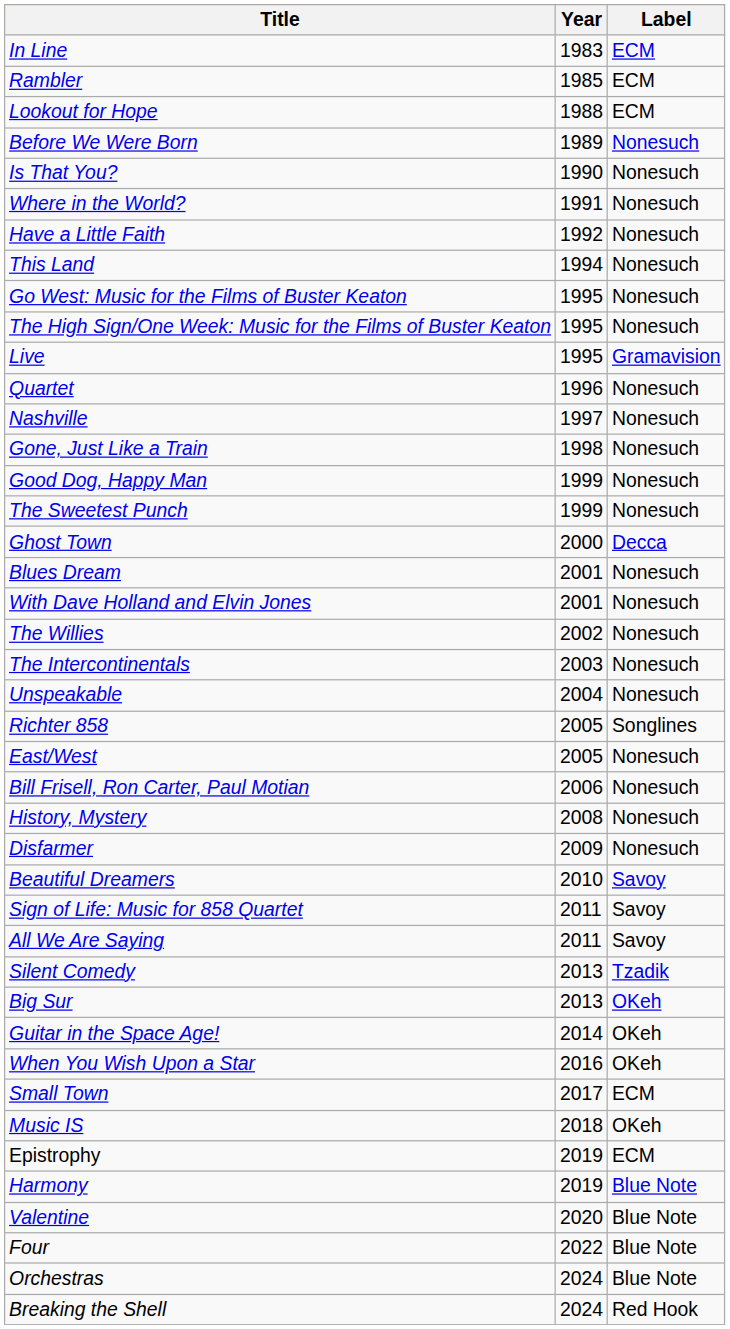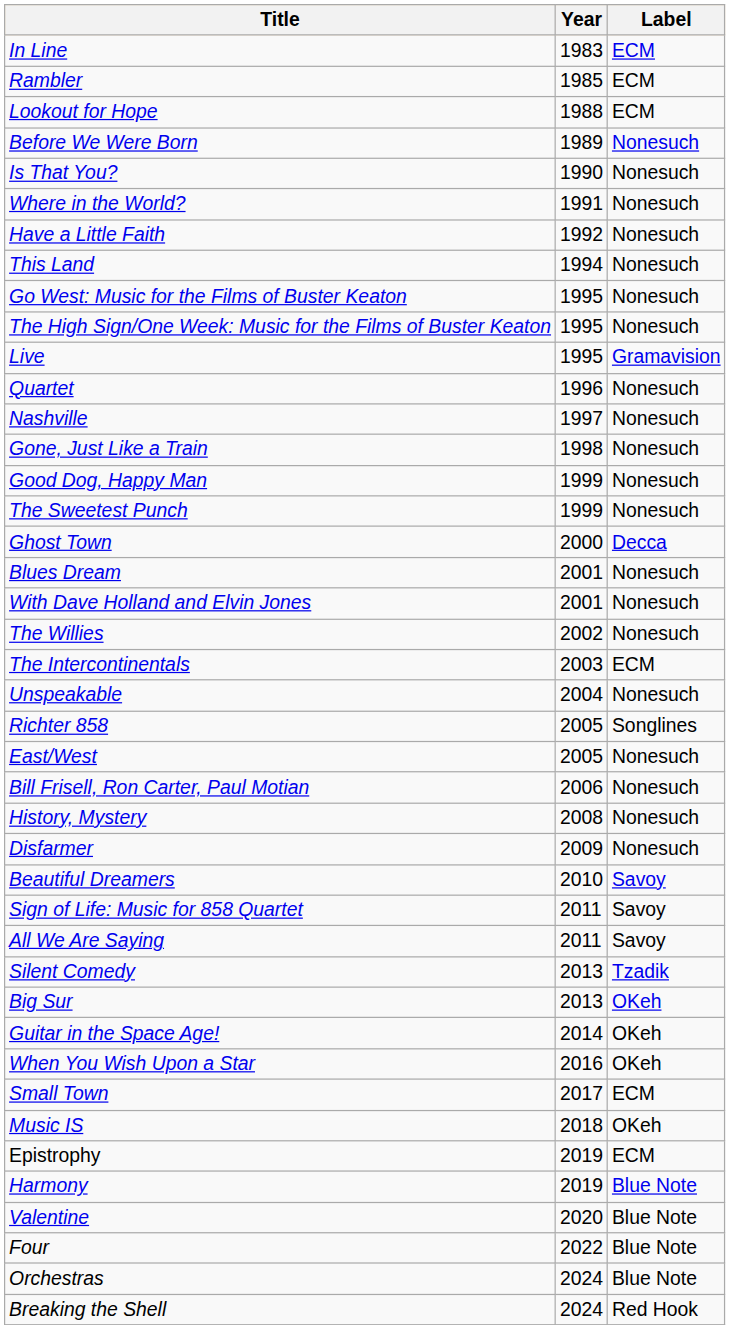The Intercontinentals | Label: Nonesuch -> ECM
